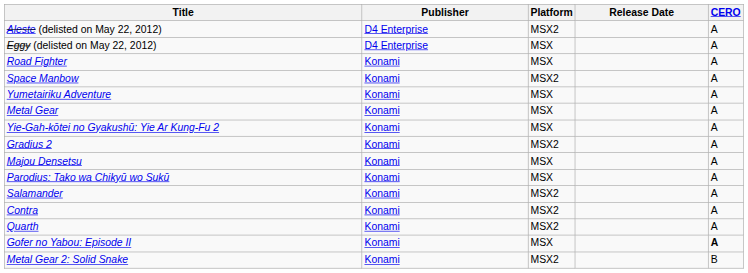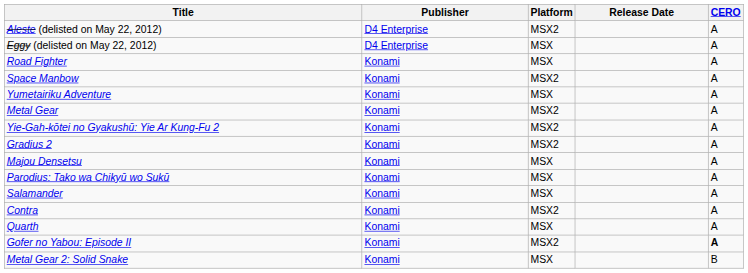Metal Gear | Platform: MSX -> MSX2
Yie-Gah-kōtei no Gyakushū: Yie Ar Kung-Fu 2 | Platform: MSX -> MSX2
Salamander | Platform: MSX2 -> MSX
Quarth | Platform: MSX2 -> MSX
Gofer no Yabou: Episode II | Platform: MSX -> MSX2
Metal Gear 2: Solid Snake | Platform: MSX2 -> MSX
